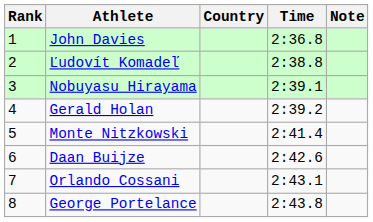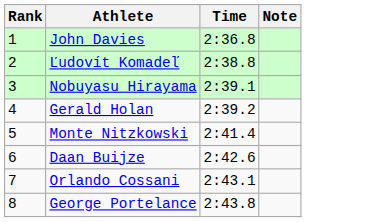- column: Country
